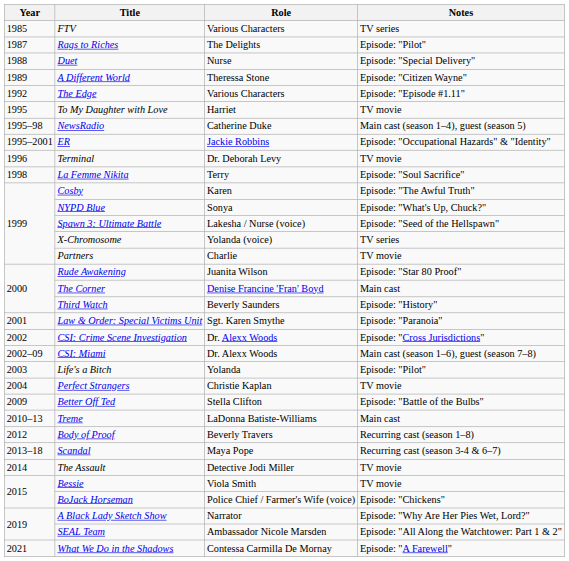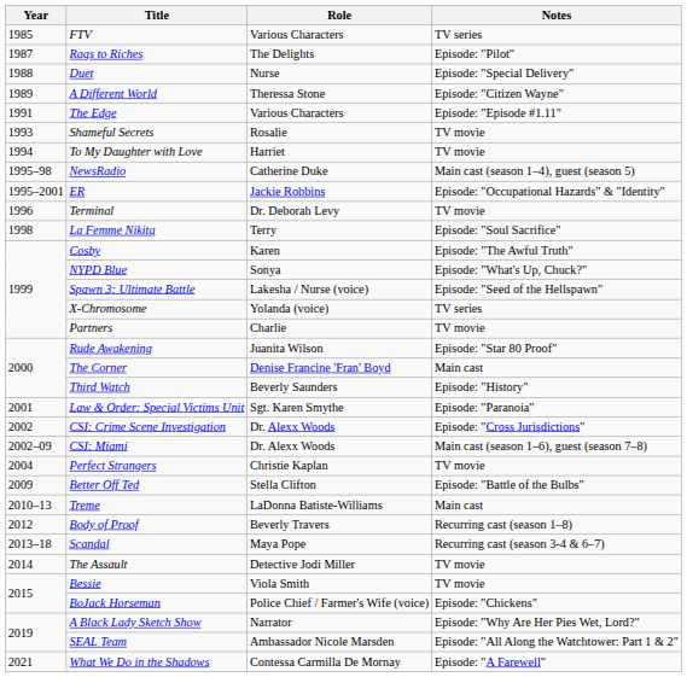The Edge | Year: 1992 -> 1991
+ row: 1993 | Shameful Secrets | Rosalie | TV movie
To My Daughter with Love | Year: 1995 -> 1994
- row: 2003 | Life's a Bitch | Yolanda | Episode: "Pilot"
